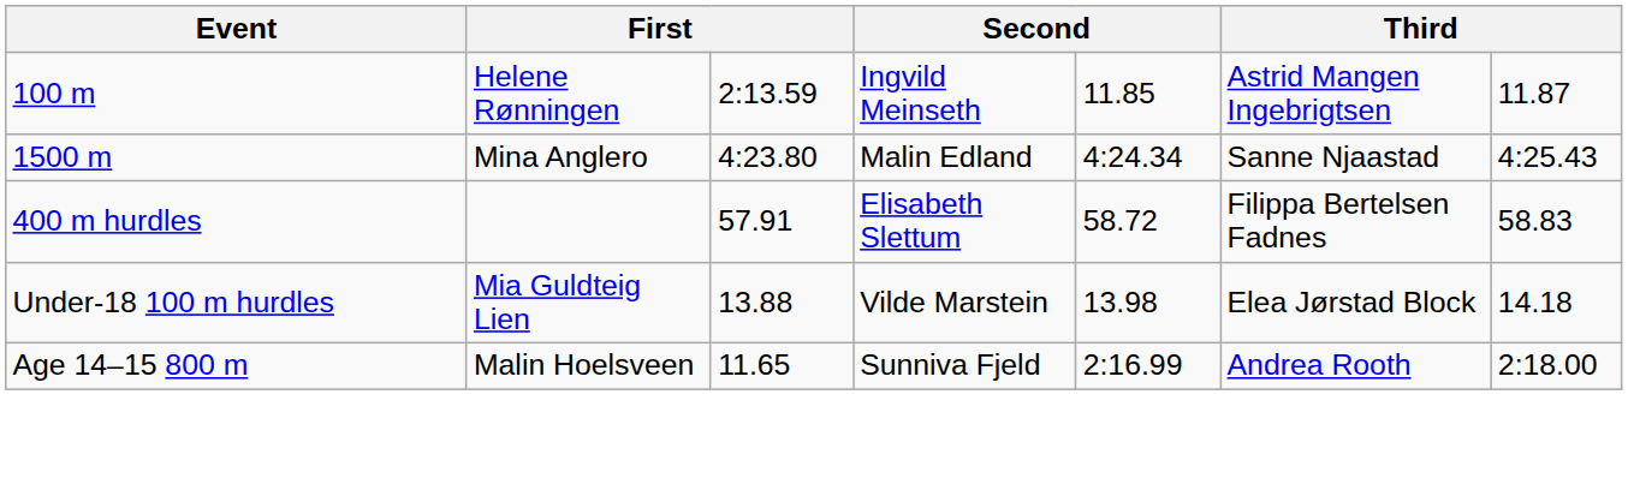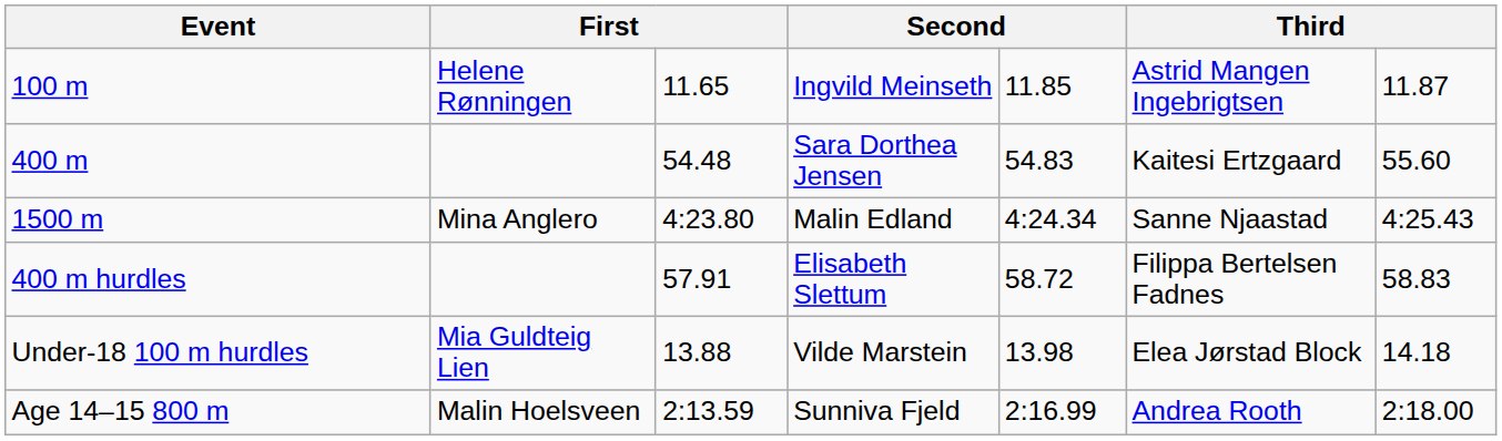100 m | column 3: 2:13.59 -> 11.65
+ row: 400 m | 54.48 | Sara Dorthea Jensen | 54.83 | Kaitesi Ertzgaard | 55.60
Age 14–15 800 m | column 3: 11.65 -> 2:13.59
